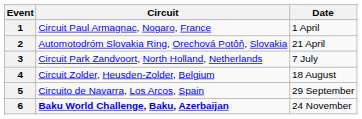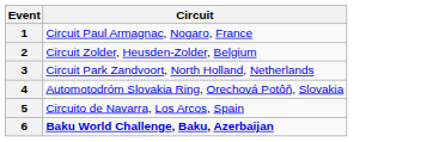- column: Date | 1 April | 21 April | 7 July | 18 August | 29 September | 24 November
2 | Circuit: Automotodróm Slovakia Ring, Orechová Potôň, Slovakia -> Circuit Zolder, Heusden-Zolder, Belgium
4 | Circuit: Circuit Zolder, Heusden-Zolder, Belgium -> Automotodróm Slovakia Ring, Orechová Potôň, Slovakia
